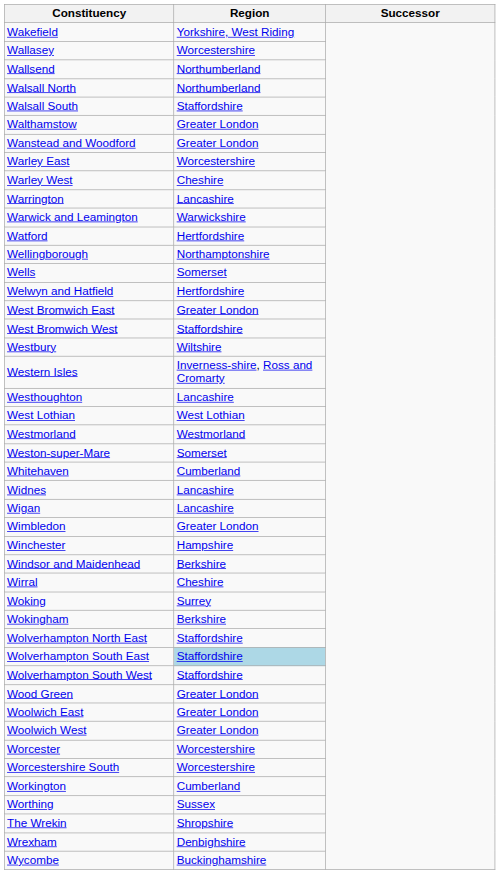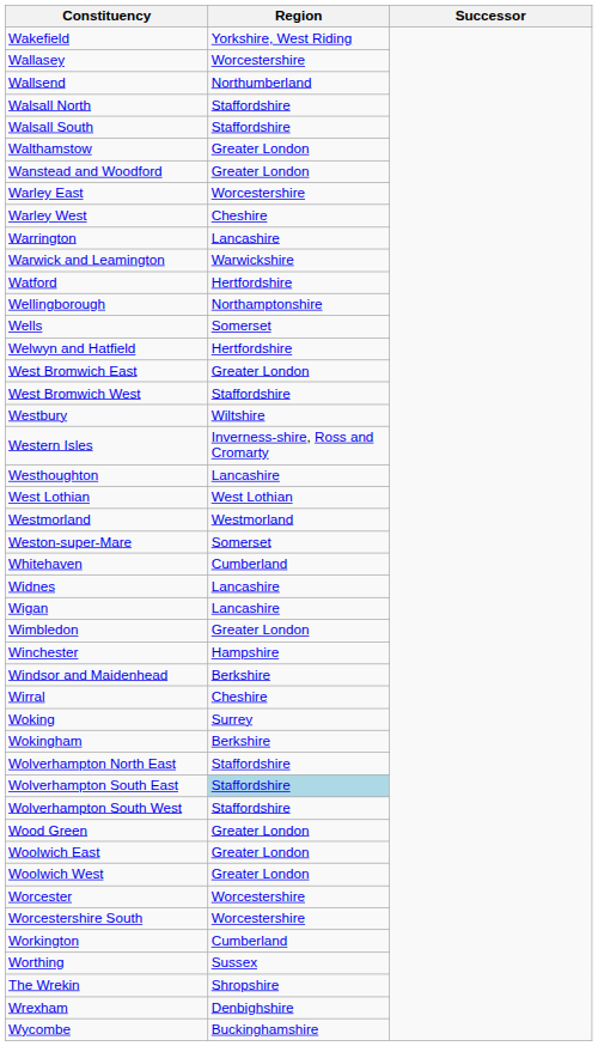Walsall North | Region: Northumberland -> Staffordshire
